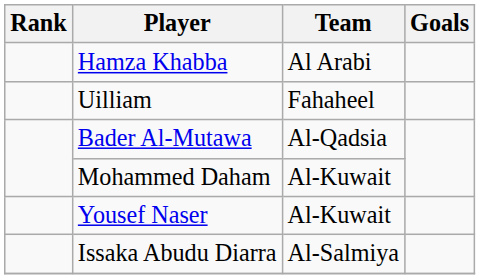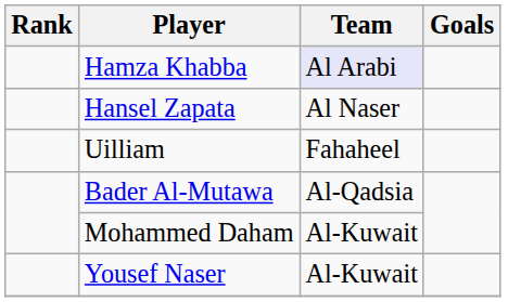Hamza Khabba | Team: no background -> lavender background
+ row: Hansel Zapata | Al Naser
- row: Issaka Abudu Diarra | Al-Salmiya
